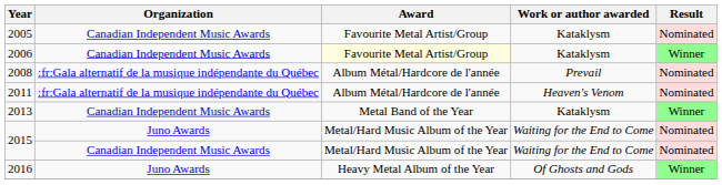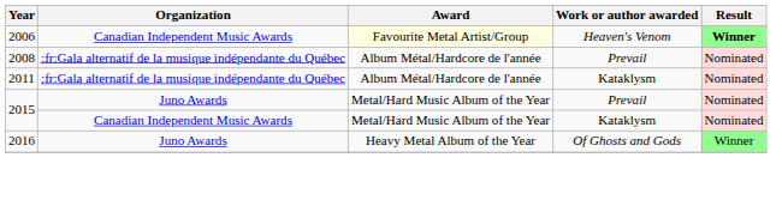- row: 2005 | Canadian Independent Music Awards | Favourite Metal Artist/Group | Kataklysm | Nominated
2006 | Work or author awarded: Kataklysm -> Heaven's Venom
2006 | Result: normal -> bold
2011 | Work or author awarded: Heaven's Venom -> Kataklysm
- row: 2013 | Canadian Independent Music Awards | Metal Band of the Year | Kataklysm | Winner
2015 / Juno Awards | Work or author awarded: Waiting for the End to Come -> Prevail
2015 / Canadian Independent Music Awards | Work or author awarded: Waiting for the End to Come -> Kataklysm
